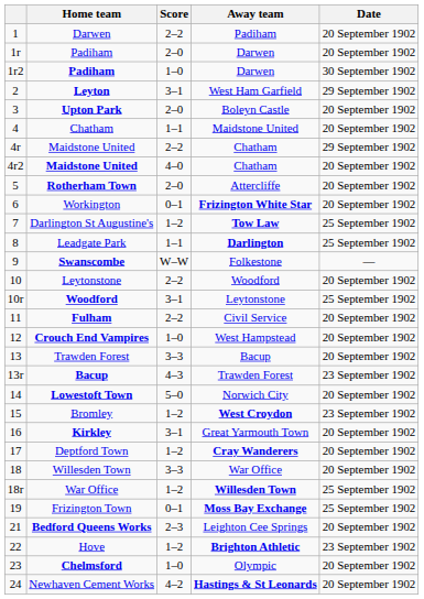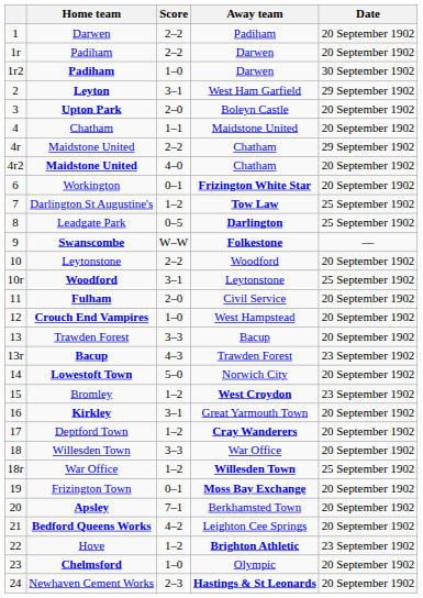1r / Padiham | Score: 2–0 -> 2–2
- row: 5 | Rotherham Town | 2–0 | Attercliffe | 20 September 1902
Leadgate Park | Score: 1–1 -> 0–5
Swanscombe | Away team: normal -> bold
Fulham | Score: 2–2 -> 2–0
Frizington Town | Date: 25 September 1902 -> 20 September 1902
+ row: 20 | Apsley | 7–1 | Berkhamsted Town | 20 September 1902
Bedford Queens Works | Score: 2–3 -> 4–2
Newhaven Cement Works | Score: 4–2 -> 2–3
